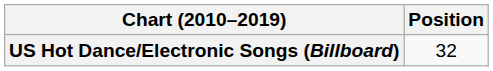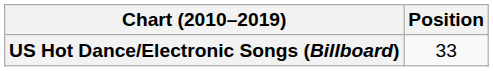US Hot Dance/Electronic Songs (Billboard) | Position: 32 -> 33
